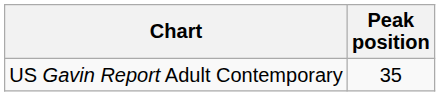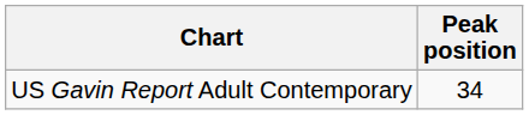US Gavin Report Adult Contemporary | Peak position: 35 -> 34
